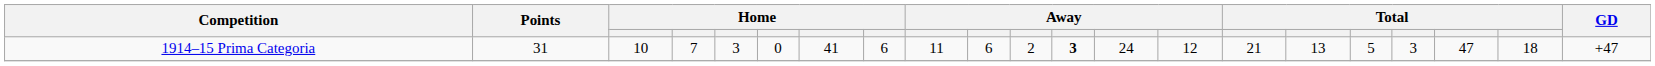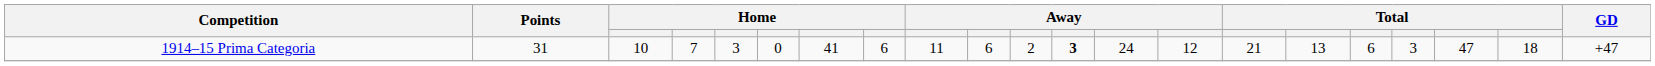1914–15 Prima Categoria | column 17: 5 -> 6
